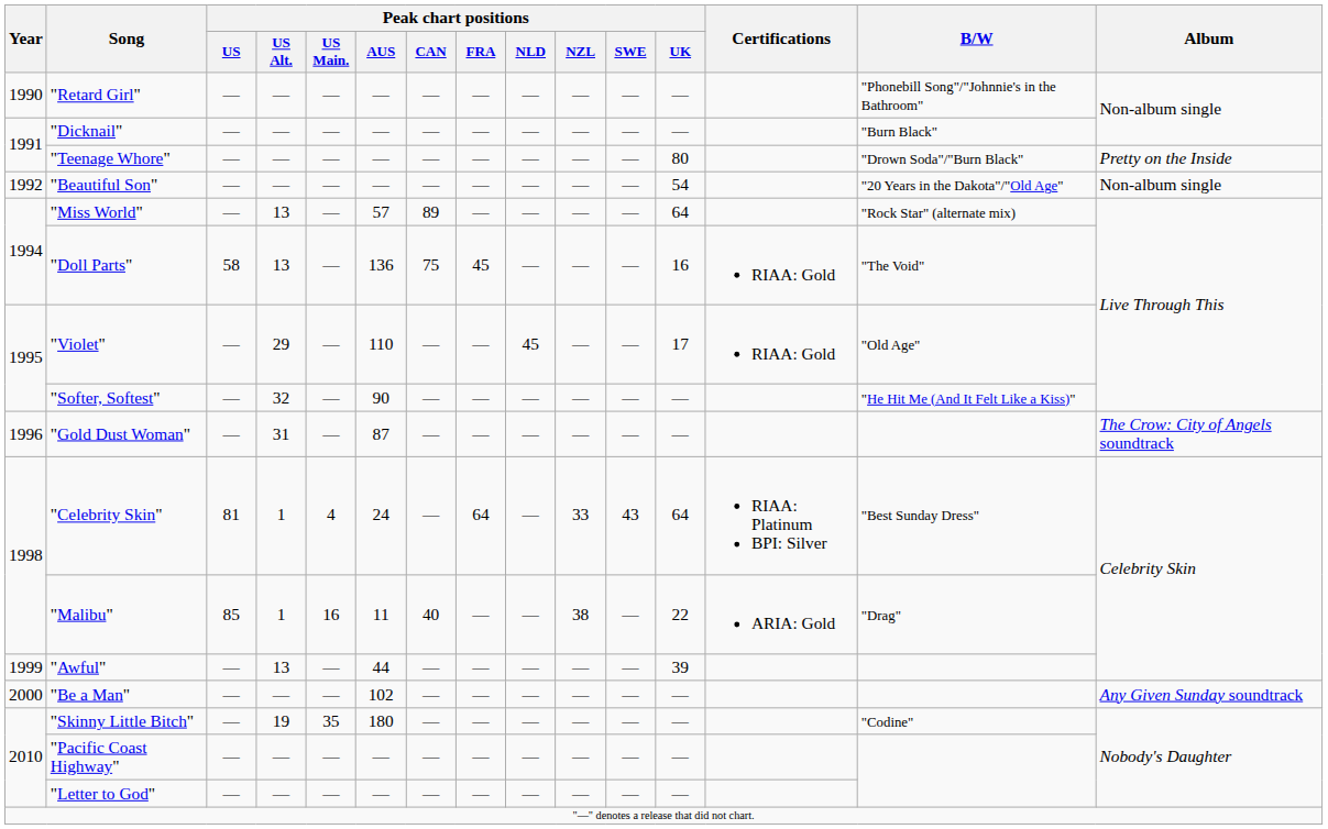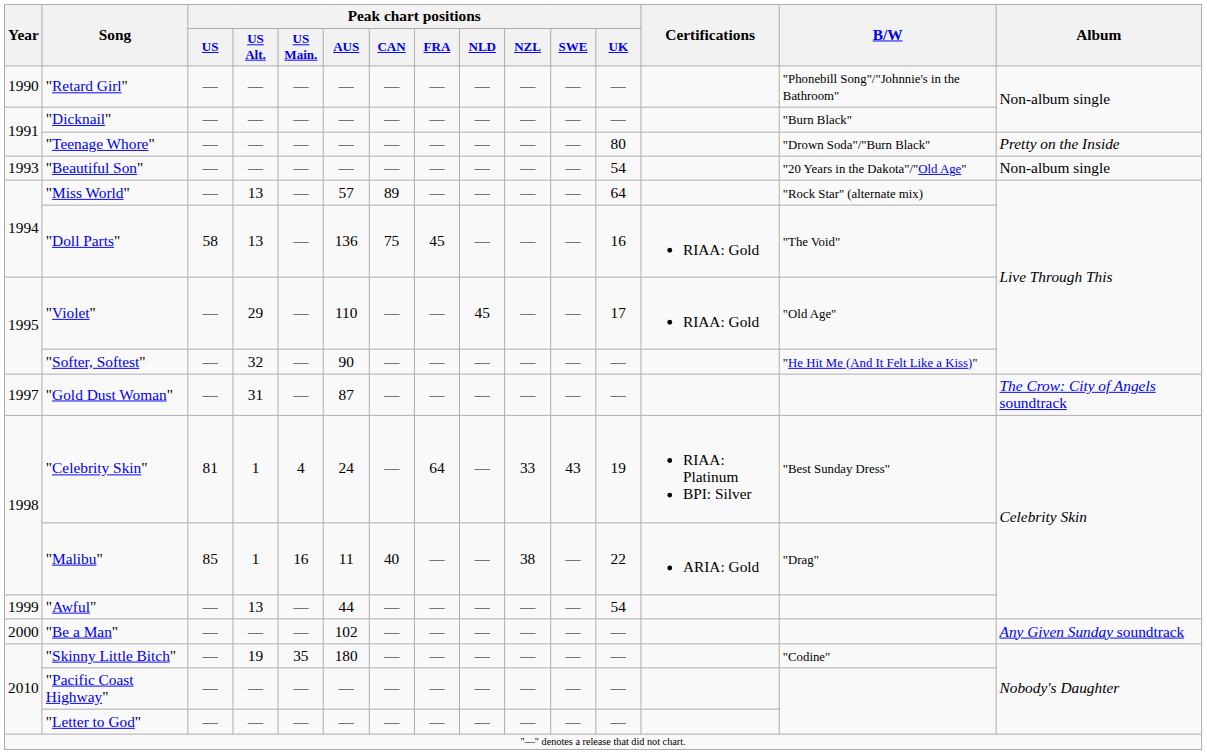"Beautiful Son" | Year: 1992 -> 1993
"Gold Dust Woman" | Year: 1996 -> 1997
"Celebrity Skin" | Peak chart positions / UK: 64 -> 19
"Awful" | Peak chart positions / UK: 39 -> 54
